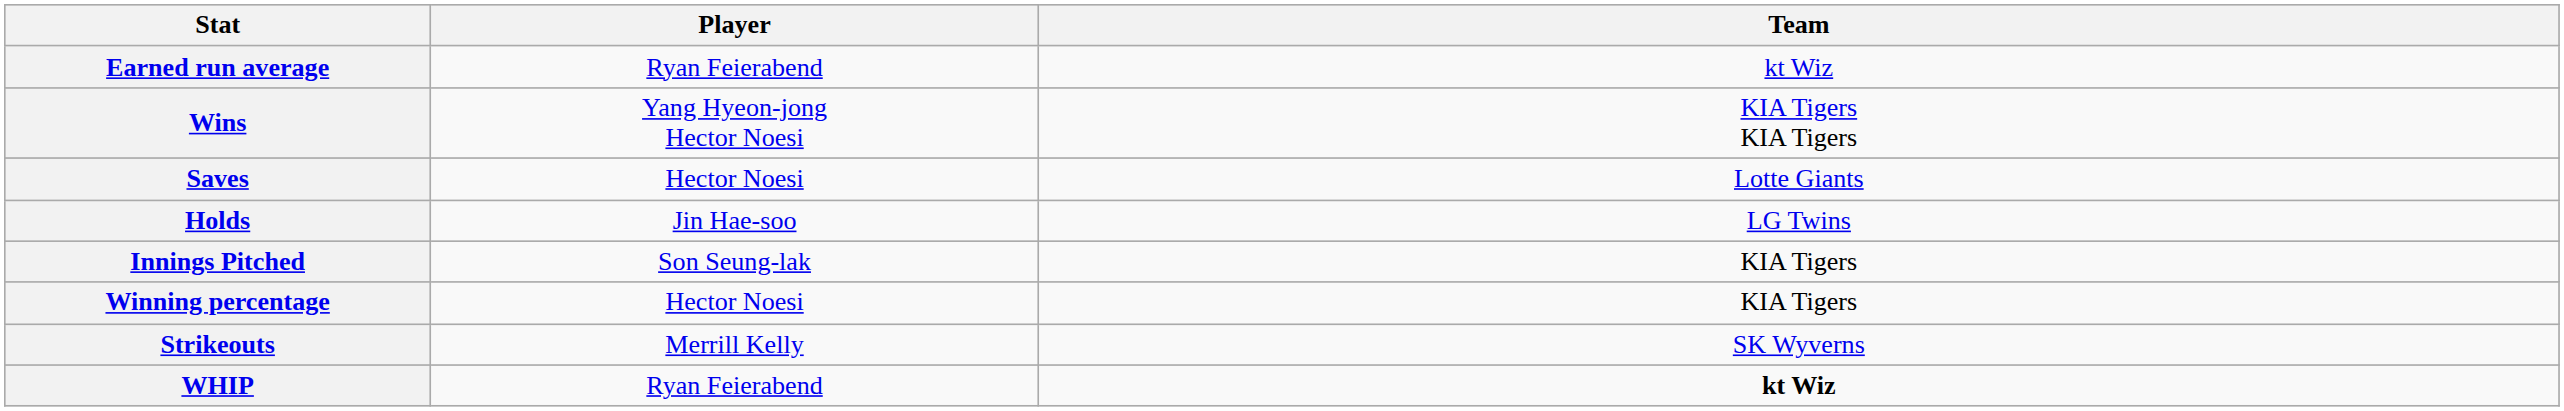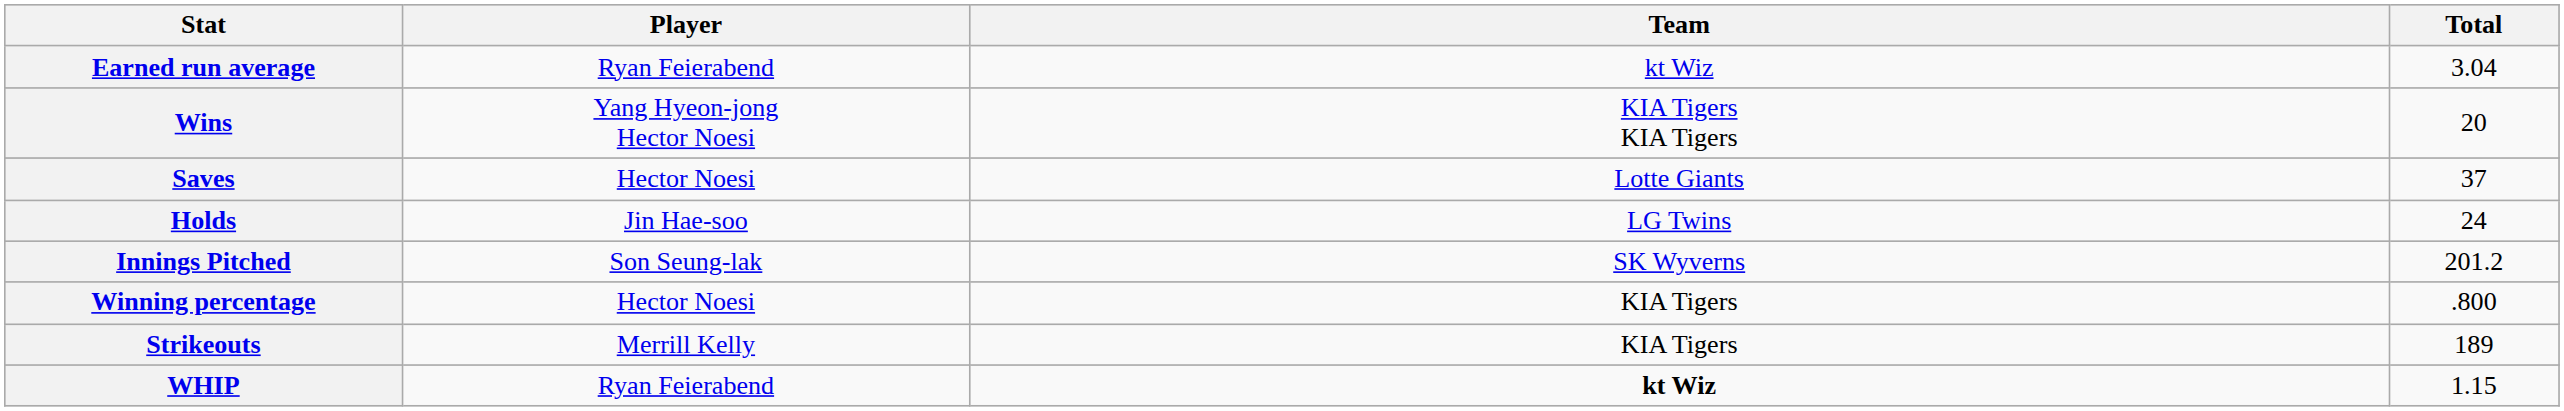+ column: Total | 3.04 | 20 | 37 | 24 | 201.2 | .800 | 189 | 1.15
Innings Pitched | Team: KIA Tigers -> SK Wyverns
Strikeouts | Team: SK Wyverns -> KIA Tigers
